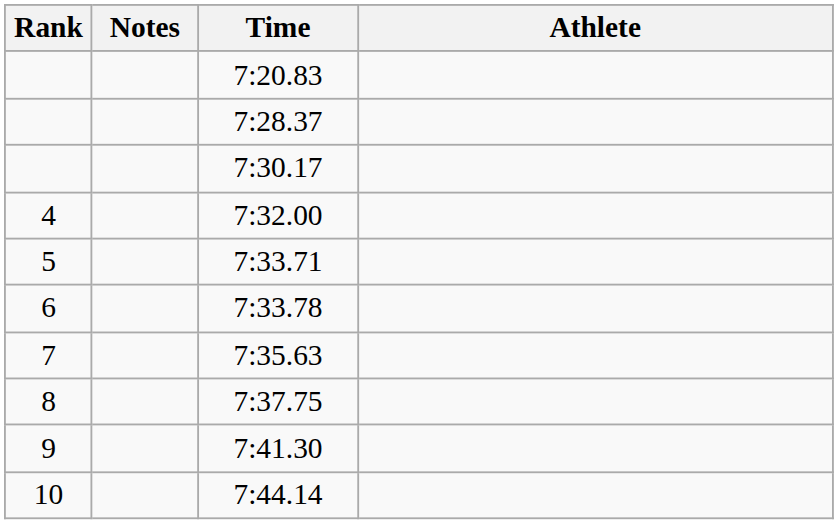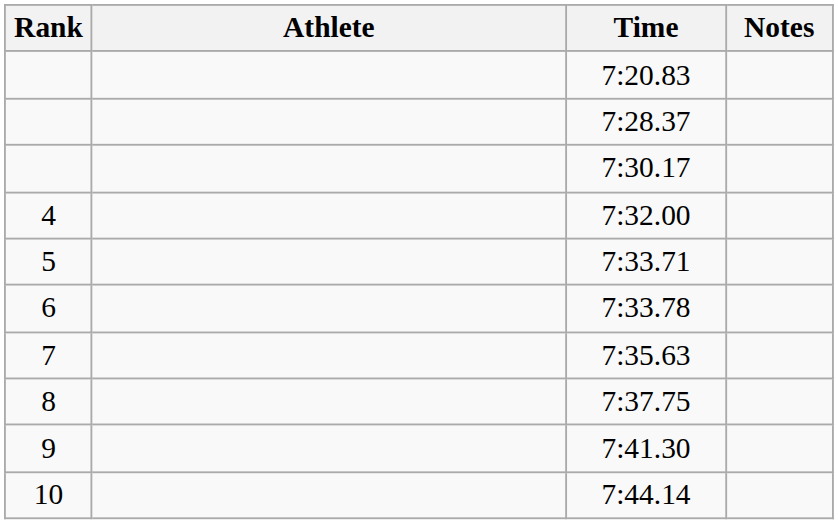columns swapped: Athlete <-> Notes
